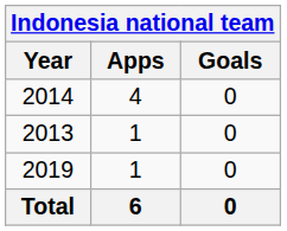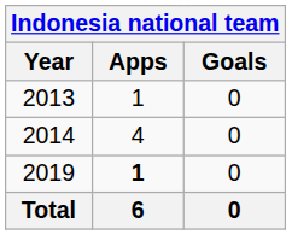rows swapped: 2013 <-> 2014
2019 | Apps: normal -> bold
